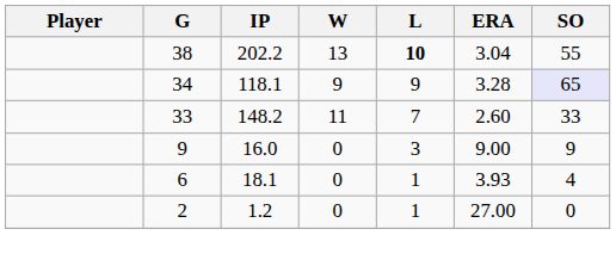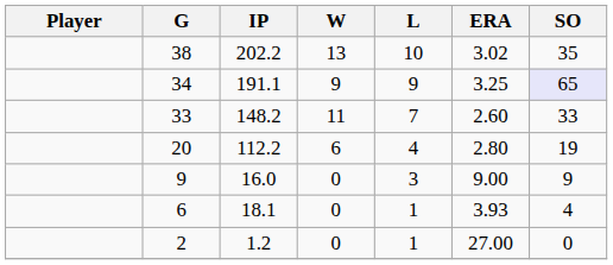38 | L: bold -> normal
38 | ERA: 3.04 -> 3.02
38 | SO: 55 -> 35
34 | IP: 118.1 -> 191.1
34 | ERA: 3.28 -> 3.25
+ row: 20 | 112.2 | 6 | 4 | 2.80 | 19
